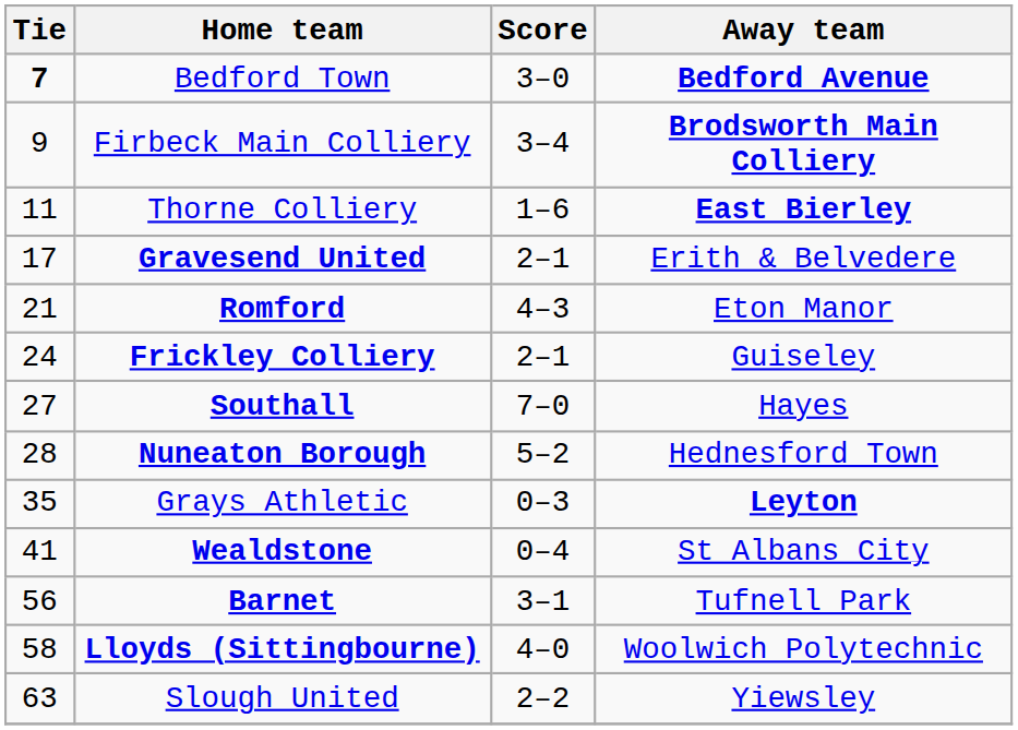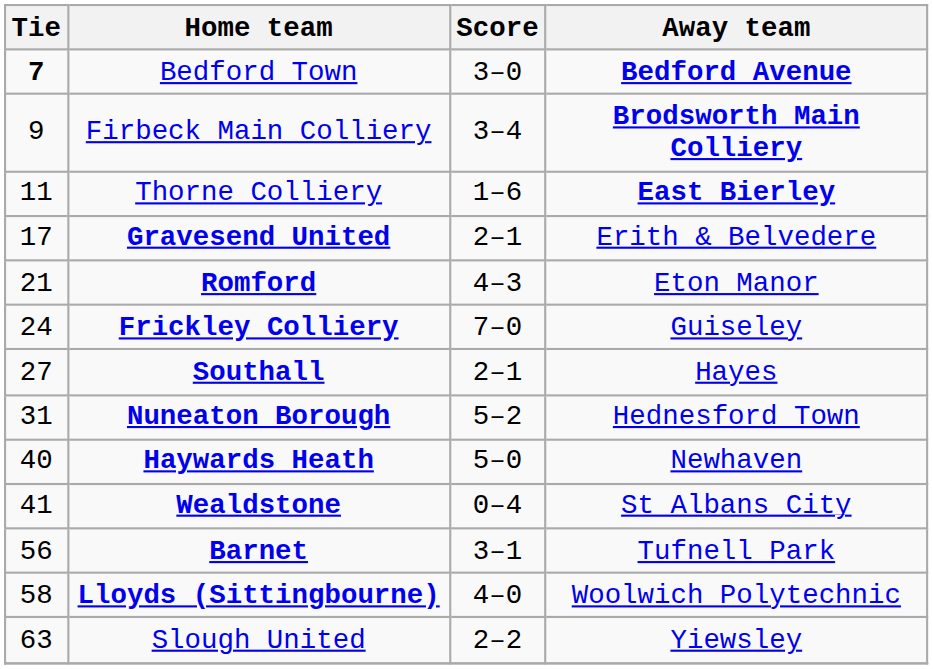Frickley Colliery | Score: 2–1 -> 7–0
Southall | Score: 7–0 -> 2–1
Nuneaton Borough | Tie: 28 -> 31
- row: 35 | Grays Athletic | 0–3 | Leyton
+ row: 40 | Haywards Heath | 5–0 | Newhaven
